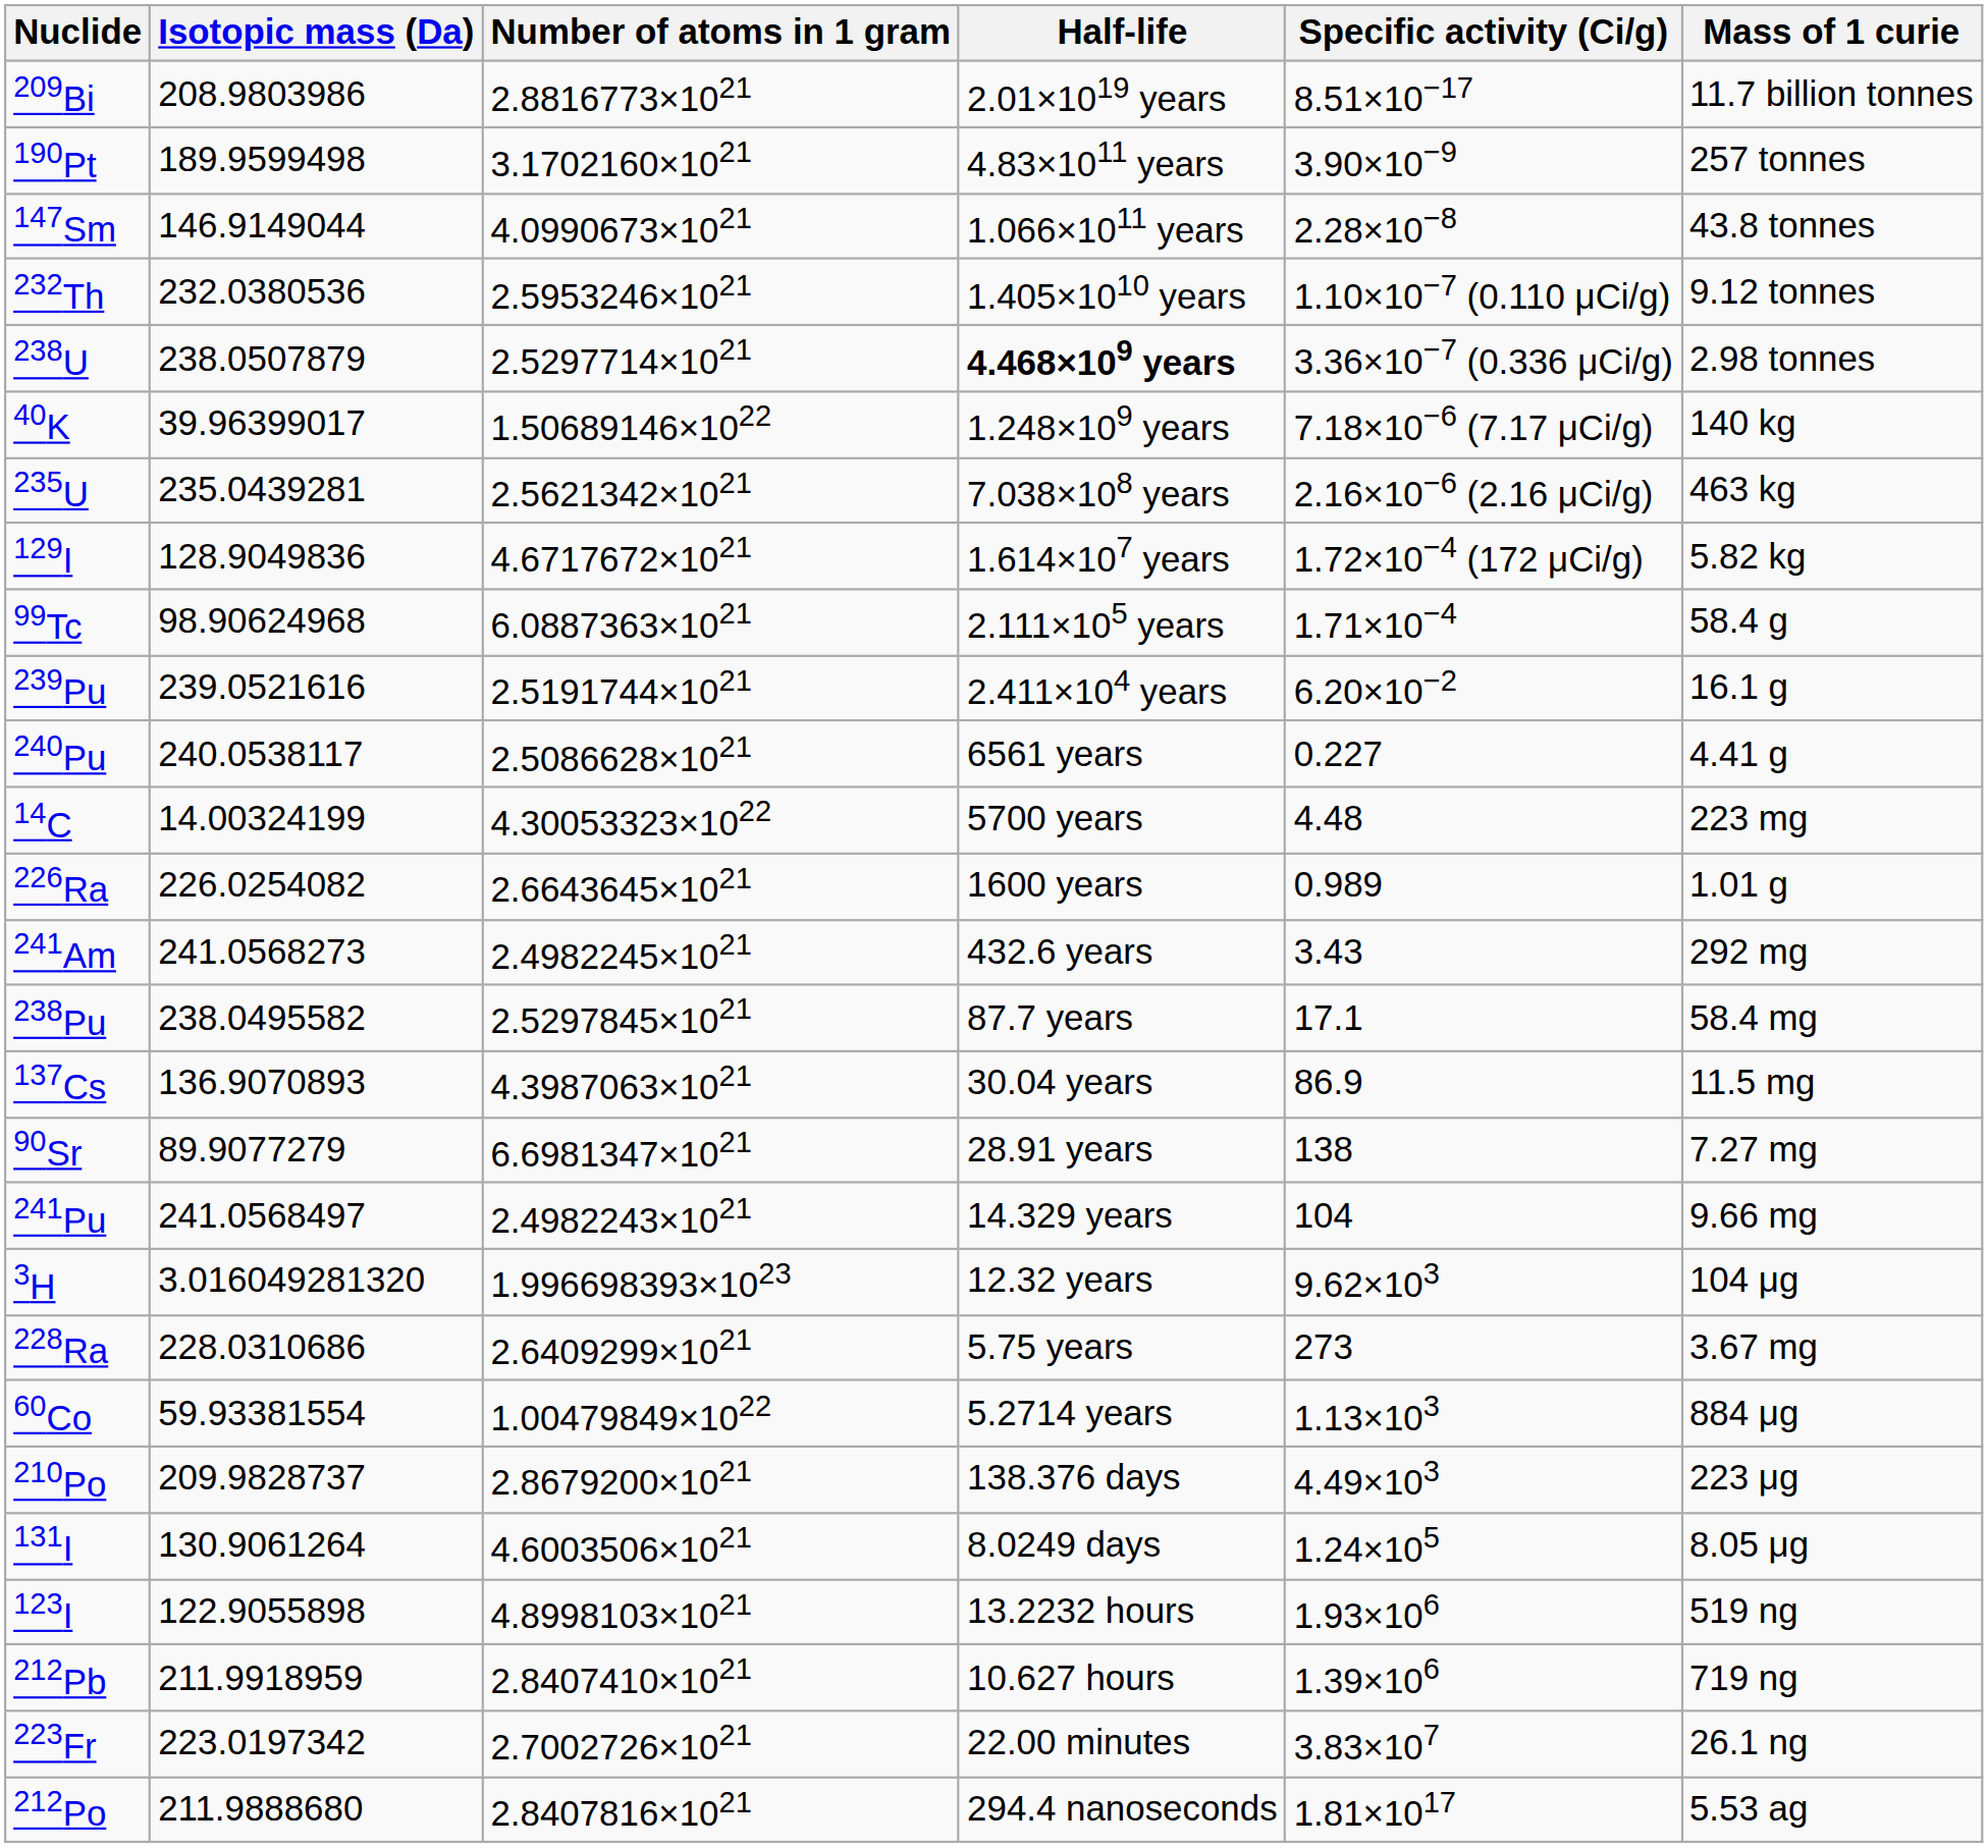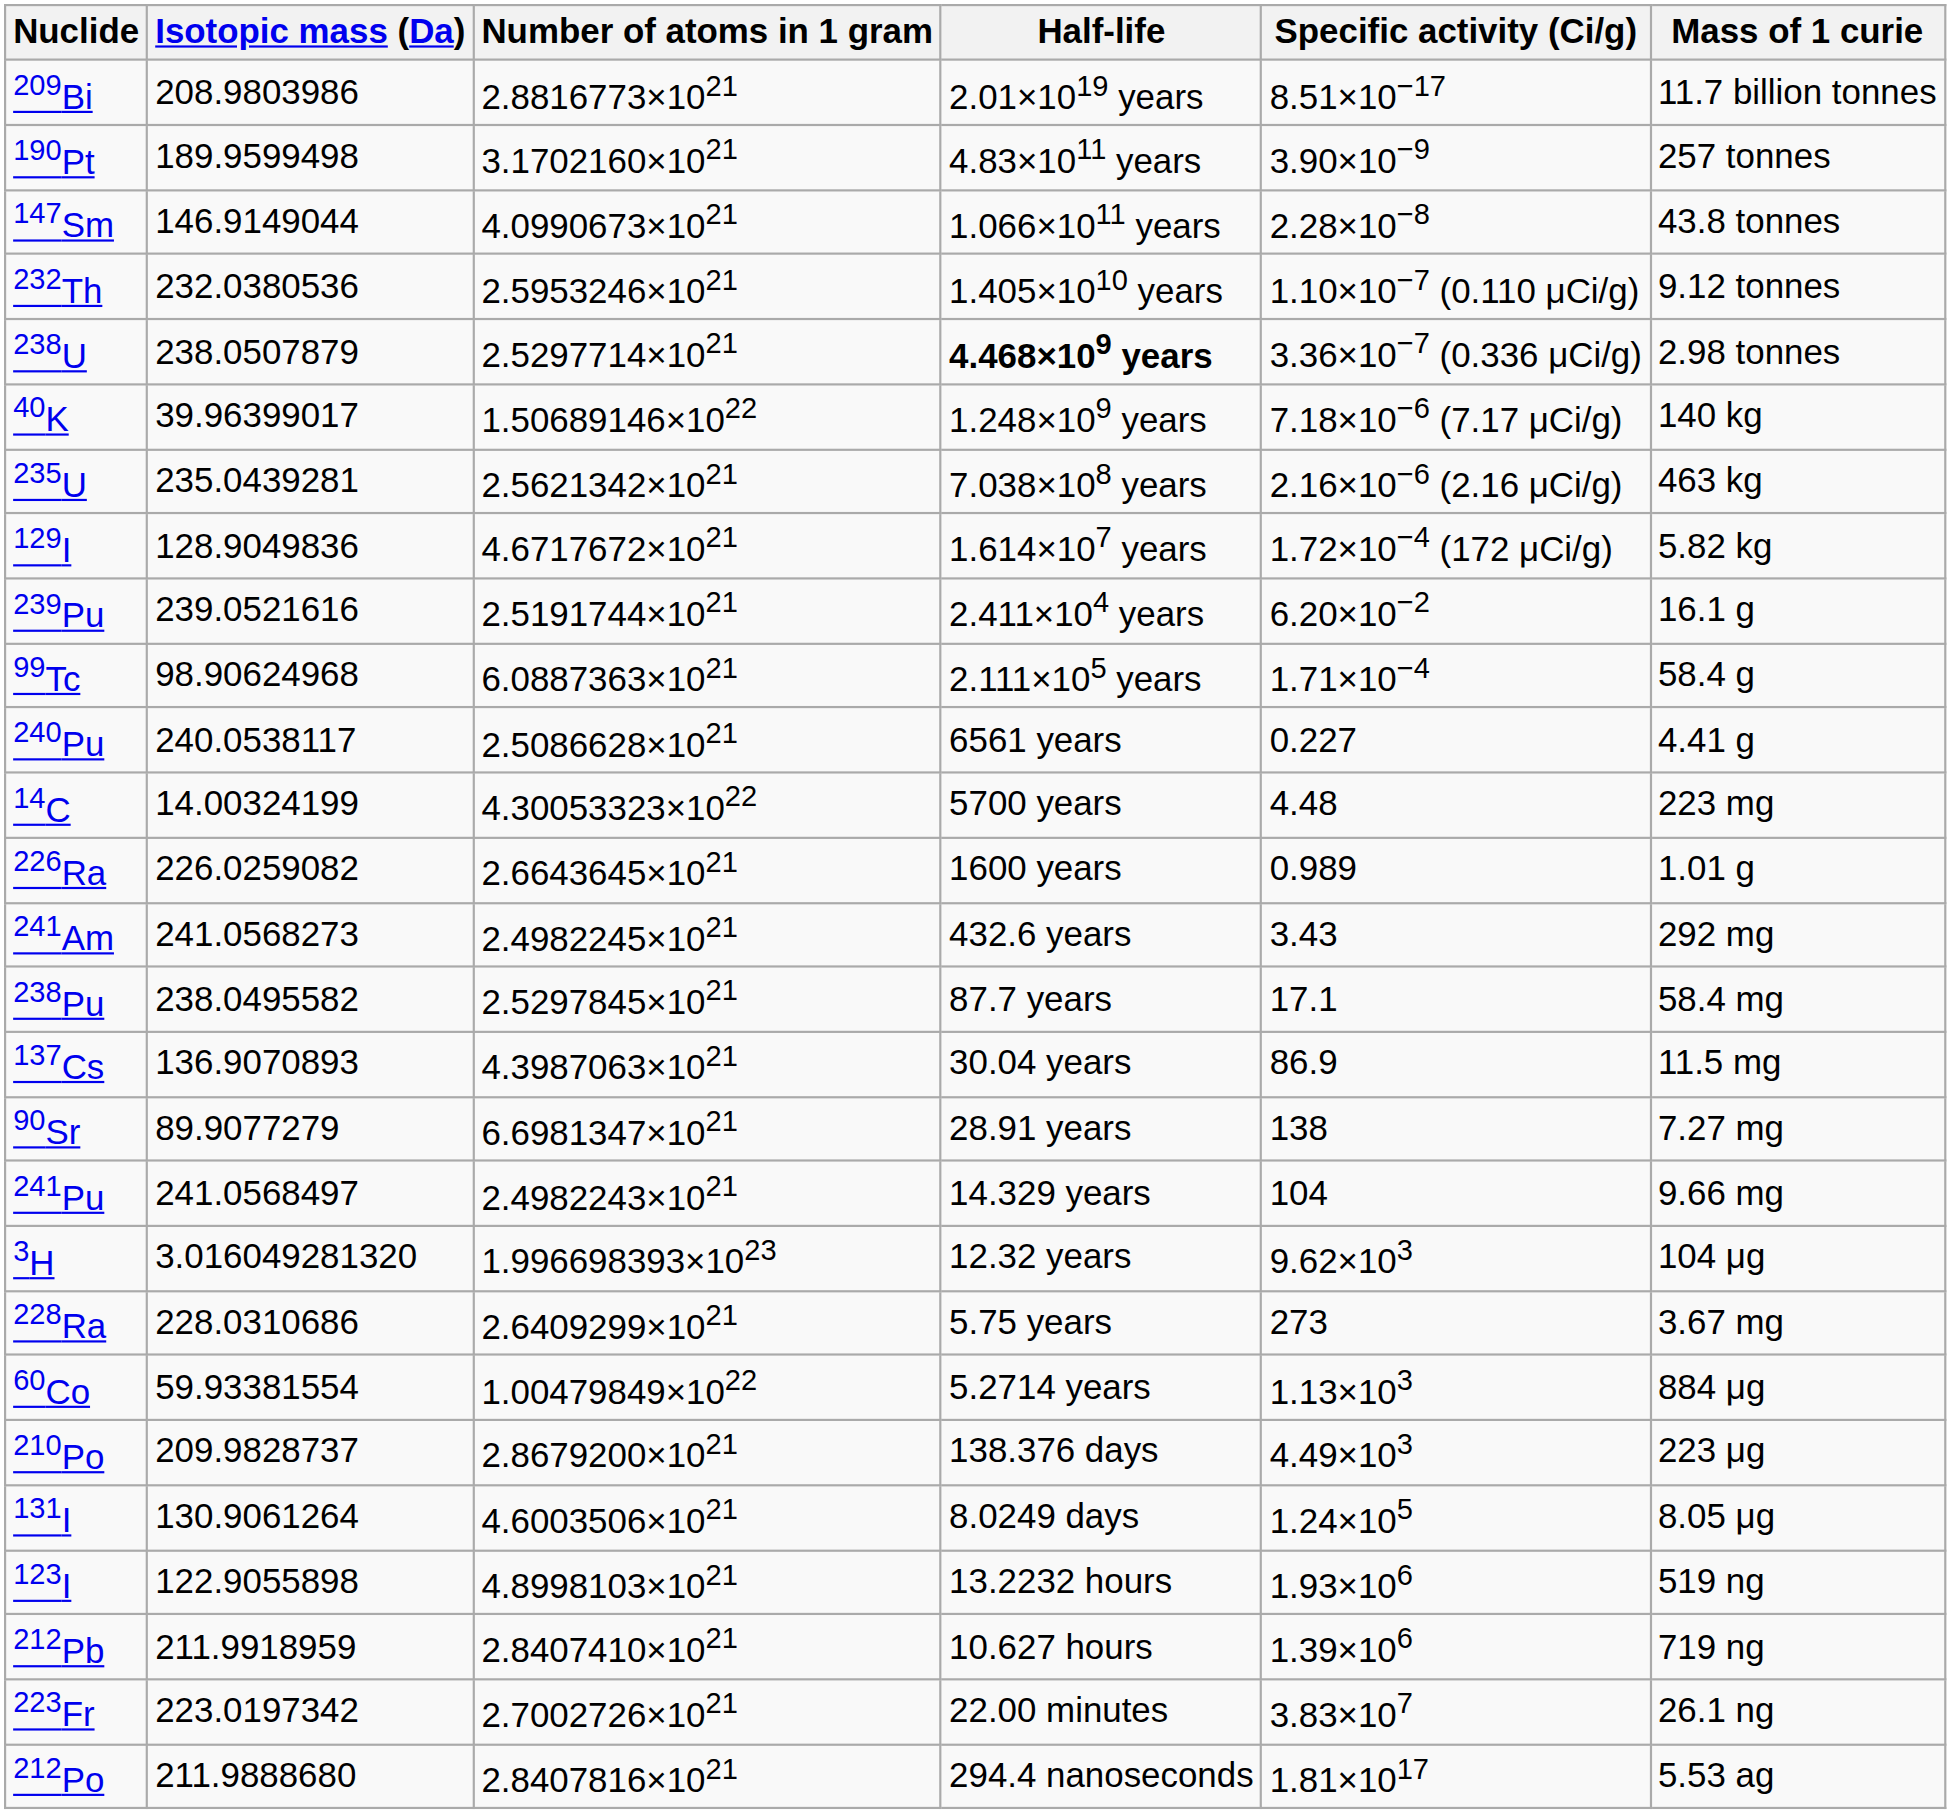rows swapped: 99Tc <-> 239Pu
226Ra | Isotopic mass (Da): 226.0254082 -> 226.0259082
